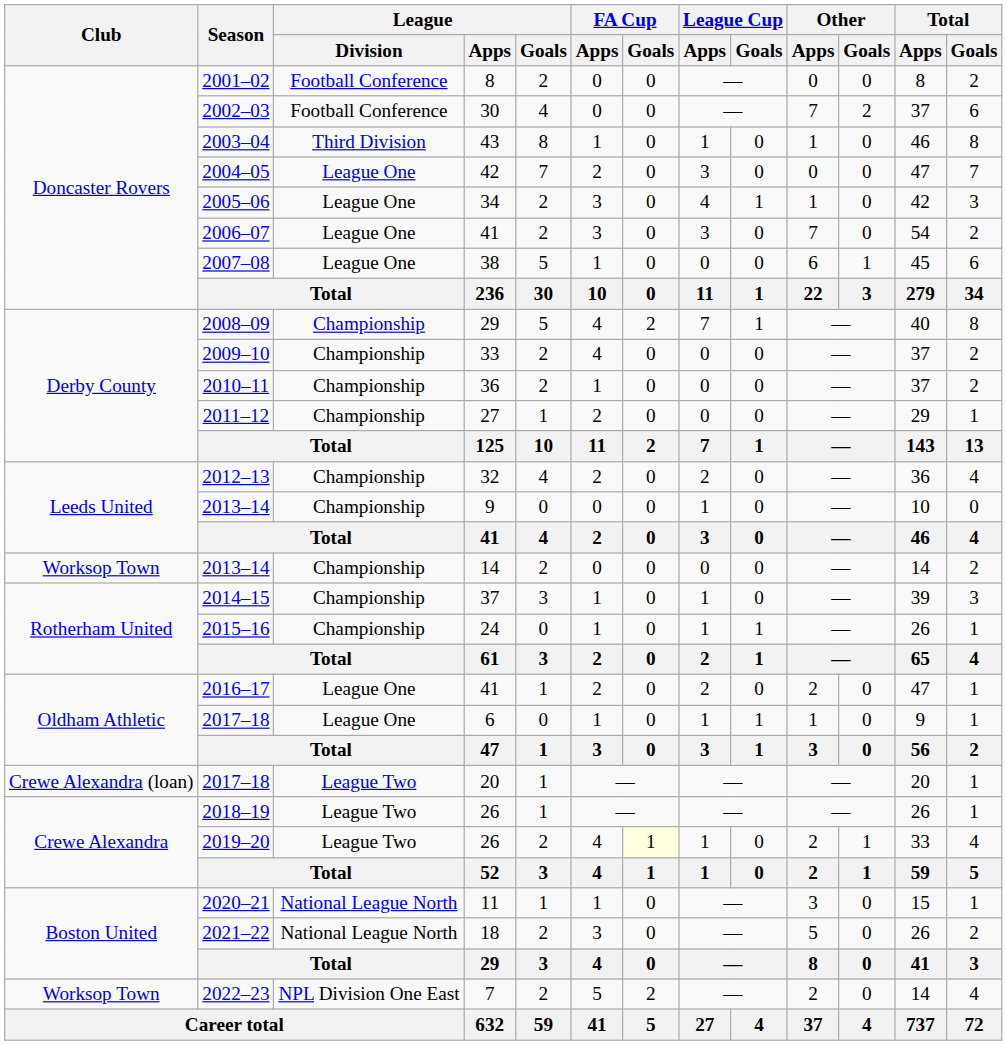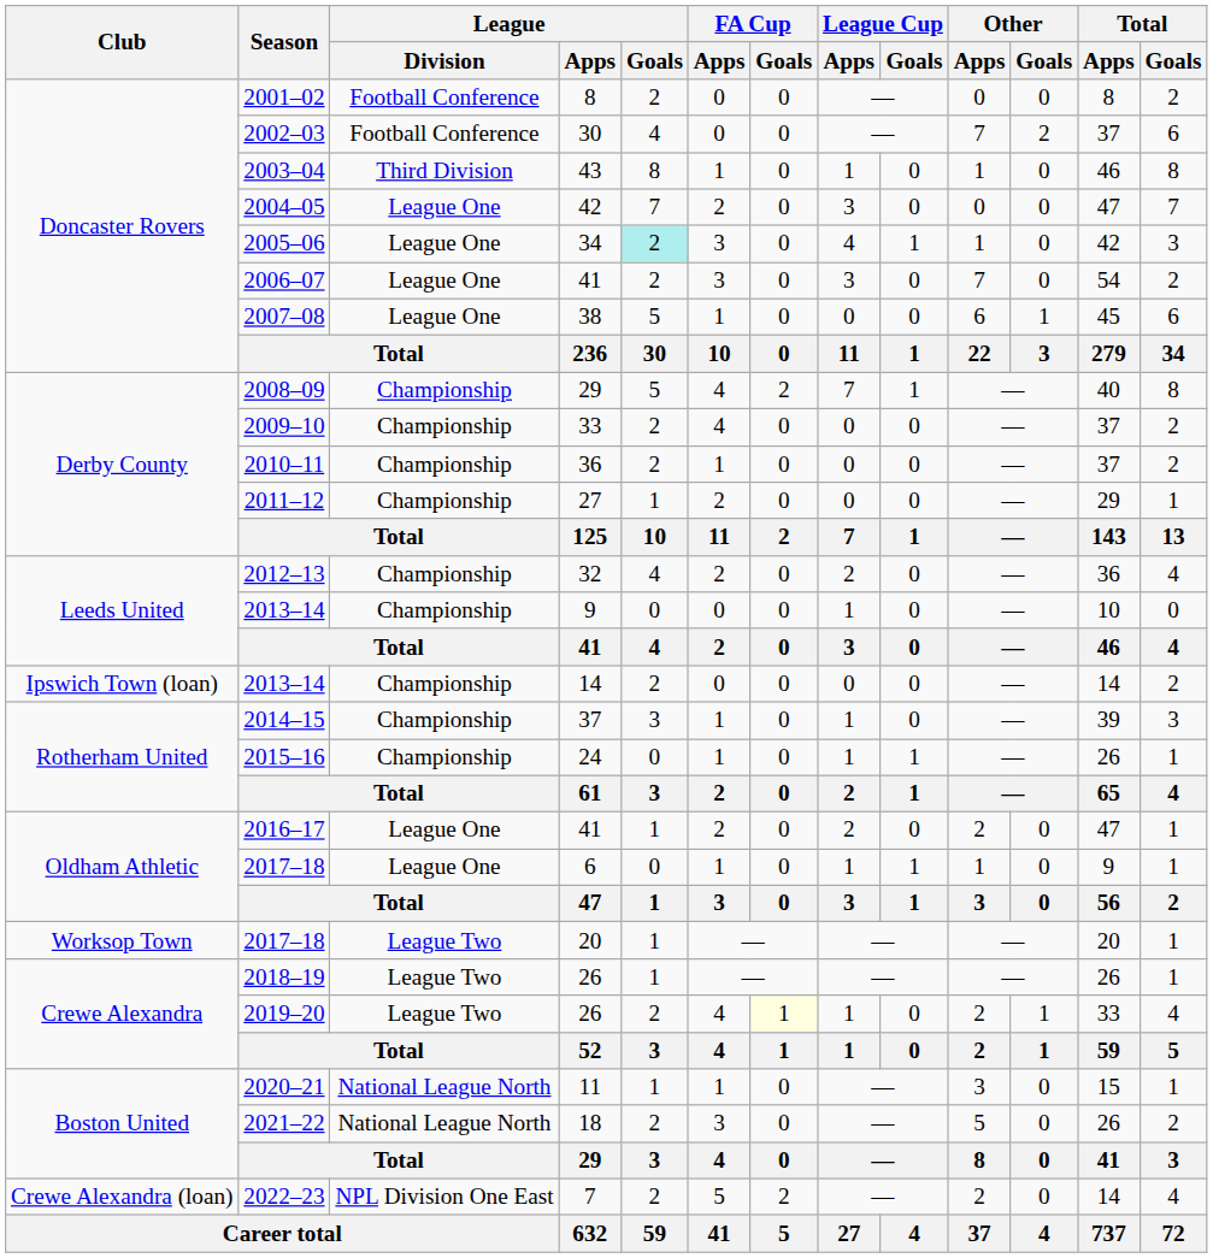2005–06 | League / Goals: no background -> paleturquoise background
2013–14 / 14 | Club: Worksop Town -> Ipswich Town (loan)
2017–18 / 20 | Club: Crewe Alexandra (loan) -> Worksop Town
2022–23 | Club: Worksop Town -> Crewe Alexandra (loan)
